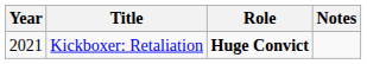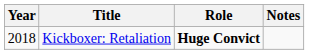Kickboxer: Retaliation | Year: 2021 -> 2018
